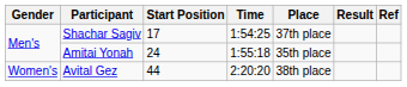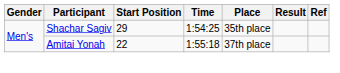Shachar Sagiv | Start Position: 17 -> 29
Shachar Sagiv | Place: 37th place -> 35th place
Amitai Yonah | Start Position: 24 -> 22
Amitai Yonah | Place: 35th place -> 37th place
- row: Women's | Avital Gez | 44 | 2:20:20 | 38th place
